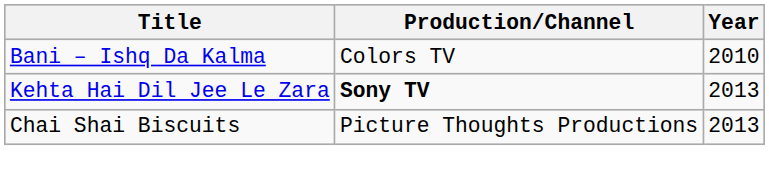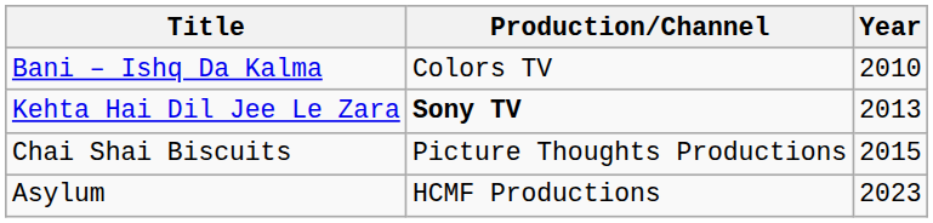Chai Shai Biscuits | Year: 2013 -> 2015
+ row: Asylum | HCMF Productions | 2023
